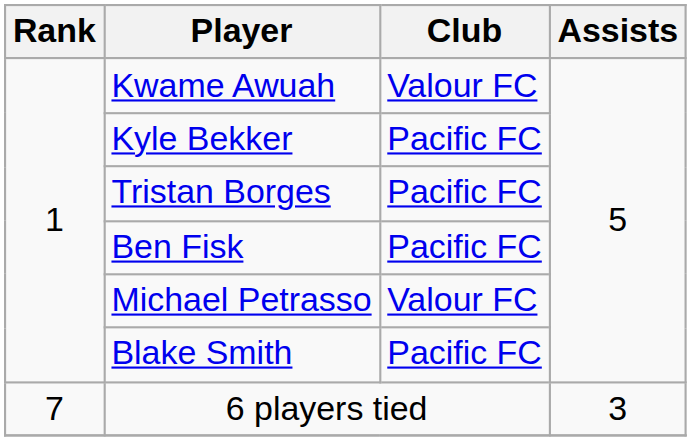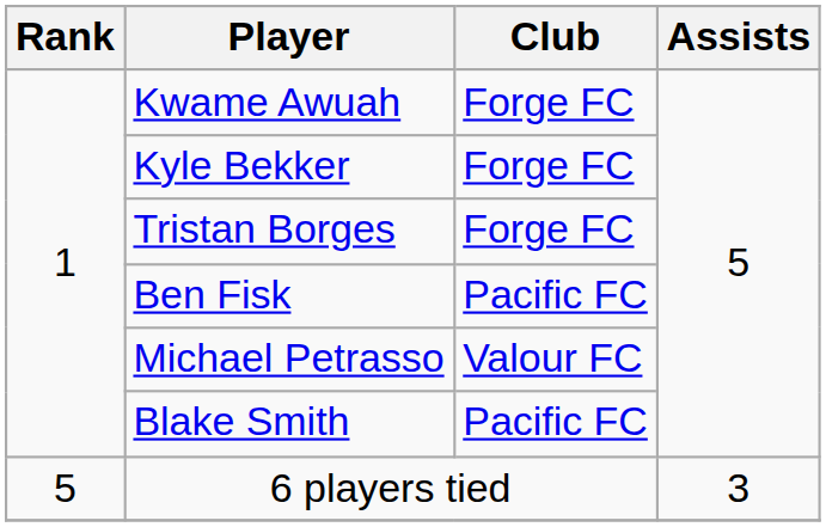Kwame Awuah | Club: Valour FC -> Forge FC
Kyle Bekker | Club: Pacific FC -> Forge FC
Tristan Borges | Club: Pacific FC -> Forge FC
6 players tied | Rank: 7 -> 5
